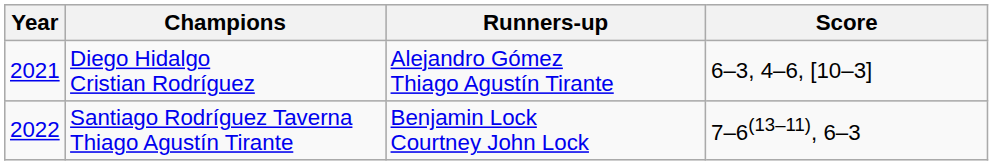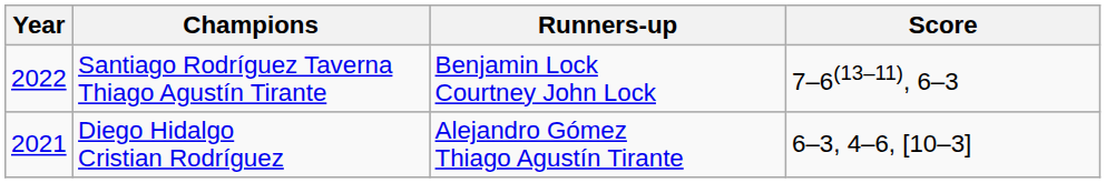rows swapped: Diego Hidalgo Cristian Rodríguez <-> Santiago Rodríguez Taverna Thiago Agustín Tirante
